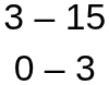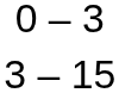rows swapped: 3 – 15 <-> 0 – 3
